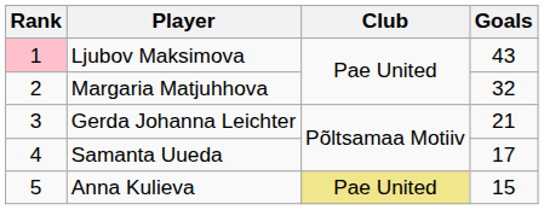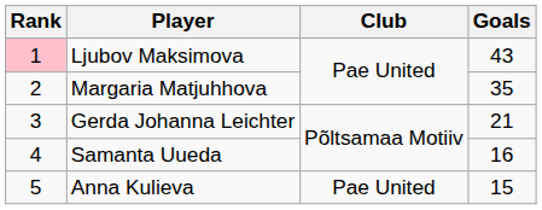Margaria Matjuhhova | Goals: 32 -> 35
Samanta Uueda | Goals: 17 -> 16
Anna Kulieva | Club: khaki background -> no background
